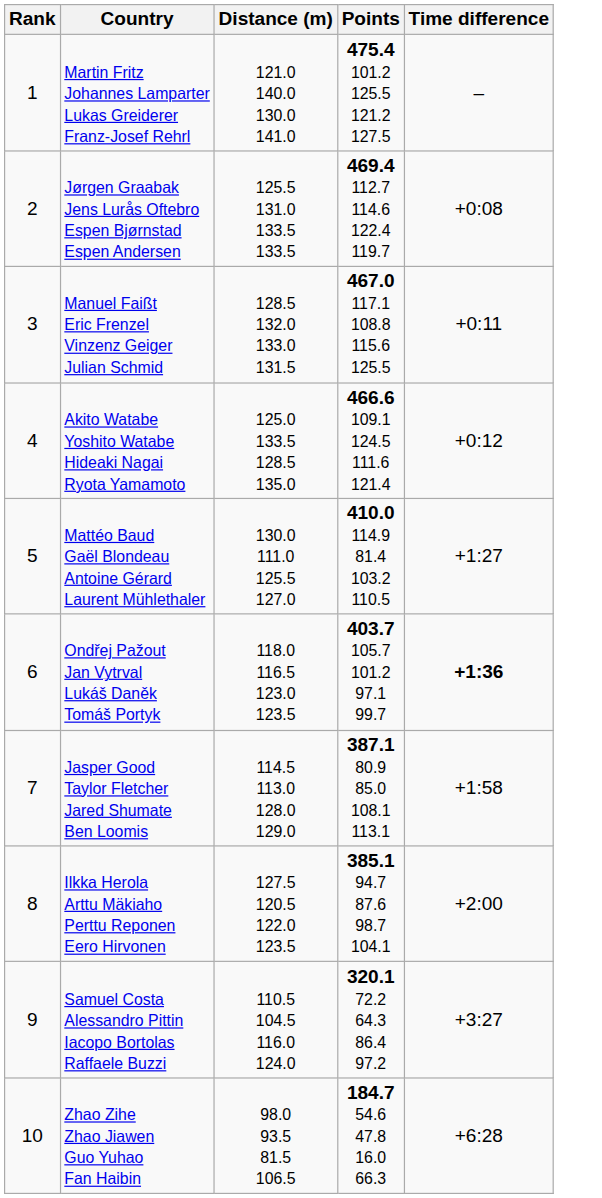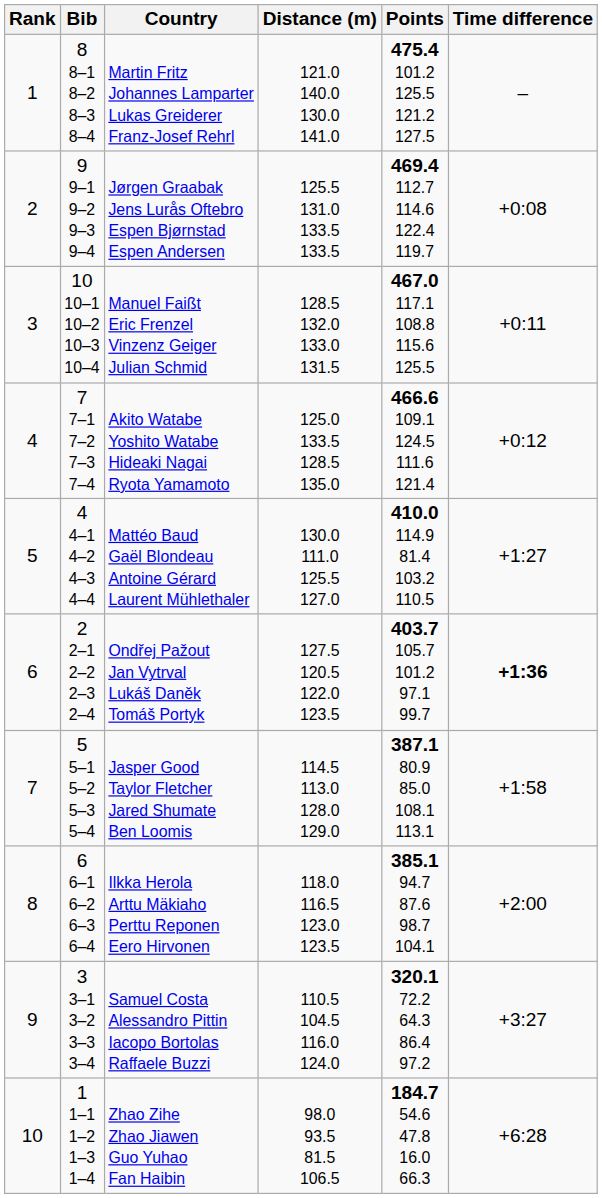+ column: Bib | 8 8–1 8–2 8–3 8–4 | 9 9–1 9–2 9–3 9–4 | 10 10–1 10–2 10–3 10–4 | 7 7–1 7–2 7–3 7–4 | 4 4–1 4–2 4–3 4–4 | 2 2–1 2–2 2–3 2–4 | 5 5–1 5–2 5–3 5–4 | 6 6–1 6–2 6–3 6–4 | 3 3–1 3–2 3–3 3–4 | 1 1–1 1–2 1–3 1–4
Ondřej Pažout Jan Vytrval Lukáš Daněk Tomáš Portyk | Distance (m): 118.0 116.5 123.0 123.5 -> 127.5 120.5 122.0 123.5
Ilkka Herola Arttu Mäkiaho Perttu Reponen Eero Hirvonen | Distance (m): 127.5 120.5 122.0 123.5 -> 118.0 116.5 123.0 123.5
